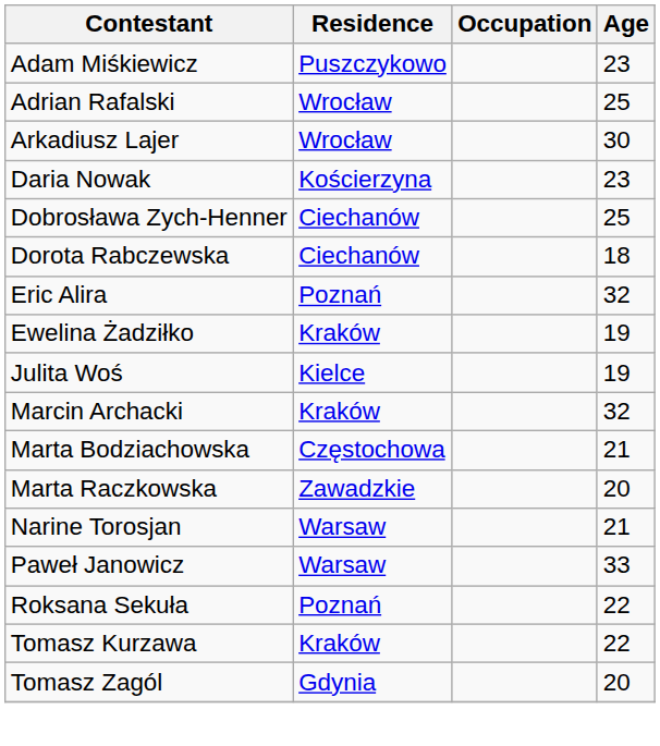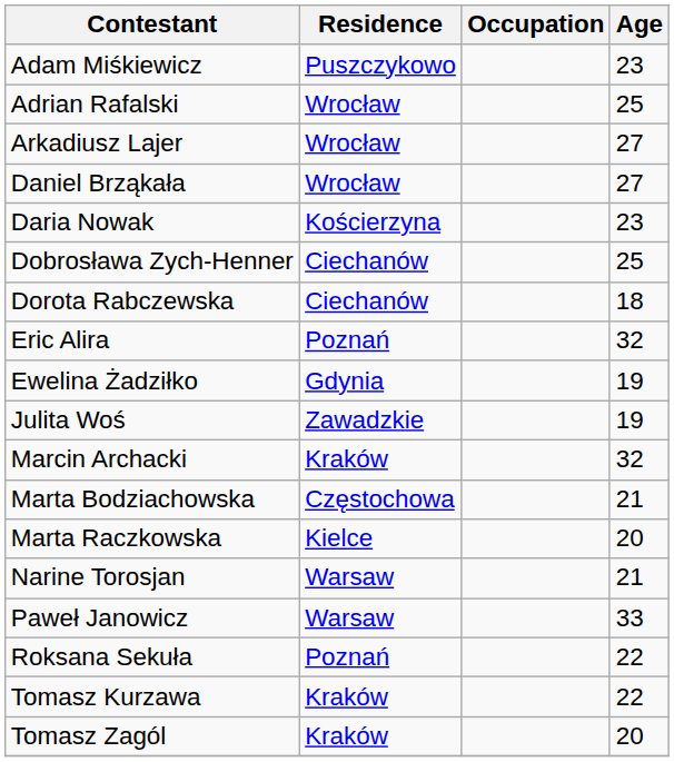Arkadiusz Lajer | Age: 30 -> 27
+ row: Daniel Brząkała | Wrocław | 27
Ewelina Żadziłko | Residence: Kraków -> Gdynia
Julita Woś | Residence: Kielce -> Zawadzkie
Marta Raczkowska | Residence: Zawadzkie -> Kielce
Tomasz Zagól | Residence: Gdynia -> Kraków
